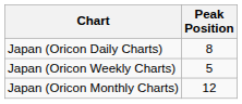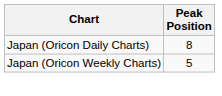- row: Japan (Oricon Monthly Charts) | 12
